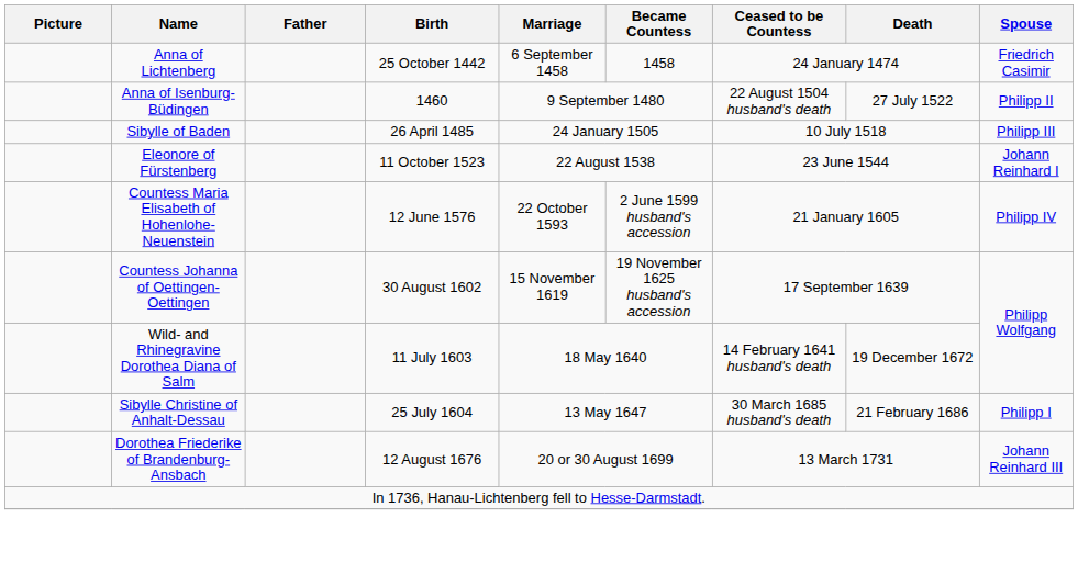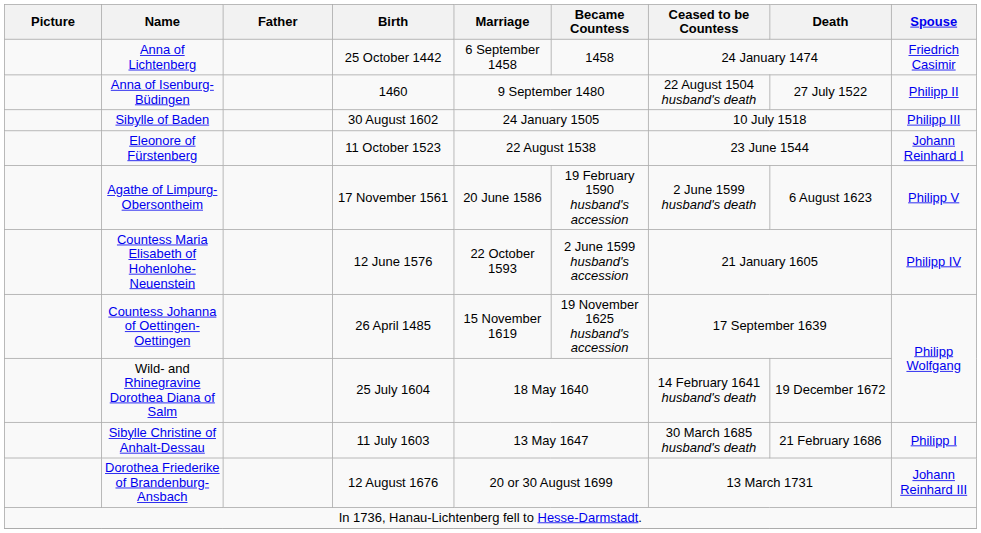Sibylle of Baden | Birth: 26 April 1485 -> 30 August 1602
+ row: Agathe of Limpurg-Obersontheim | 17 November 1561 | 20 June 1586 | 19 February 1590 husband's accession | 2 June 1599 husband's death | 6 August 1623 | Philipp V
Countess Johanna of Oettingen-Oettingen | Birth: 30 August 1602 -> 26 April 1485
Wild- and Rhinegravine Dorothea Diana of Salm | Birth: 11 July 1603 -> 25 July 1604
Sibylle Christine of Anhalt-Dessau | Birth: 25 July 1604 -> 11 July 1603
